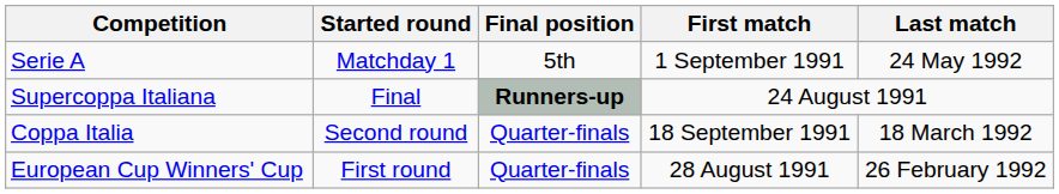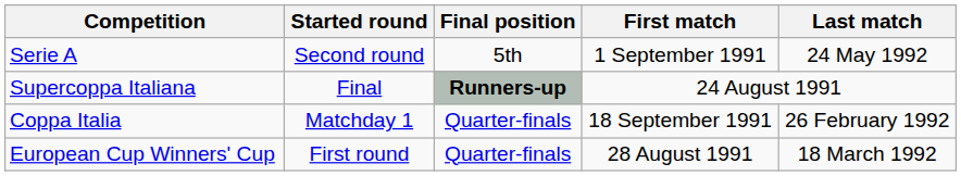Serie A | Started round: Matchday 1 -> Second round
Coppa Italia | Started round: Second round -> Matchday 1
Coppa Italia | Last match: 18 March 1992 -> 26 February 1992
European Cup Winners' Cup | Last match: 26 February 1992 -> 18 March 1992
